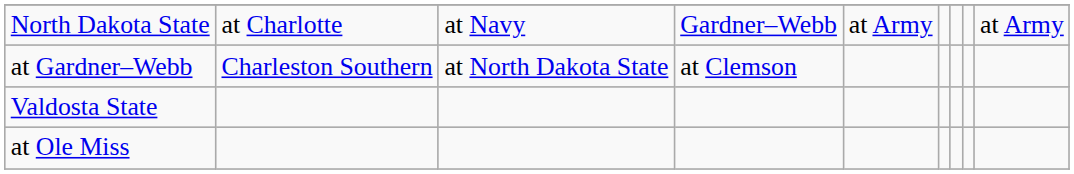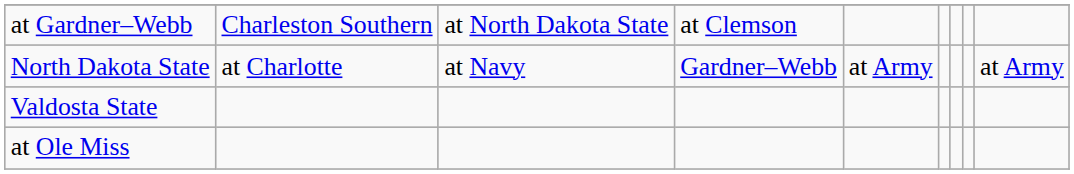rows swapped: North Dakota State <-> at Gardner–Webb
